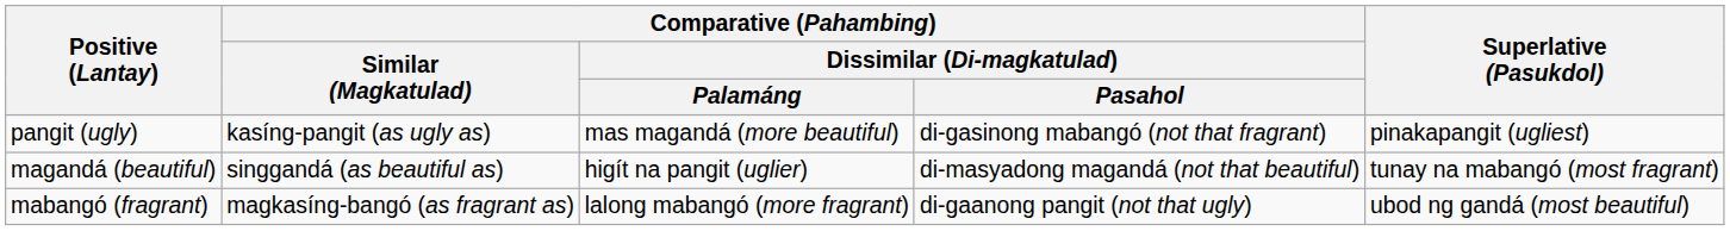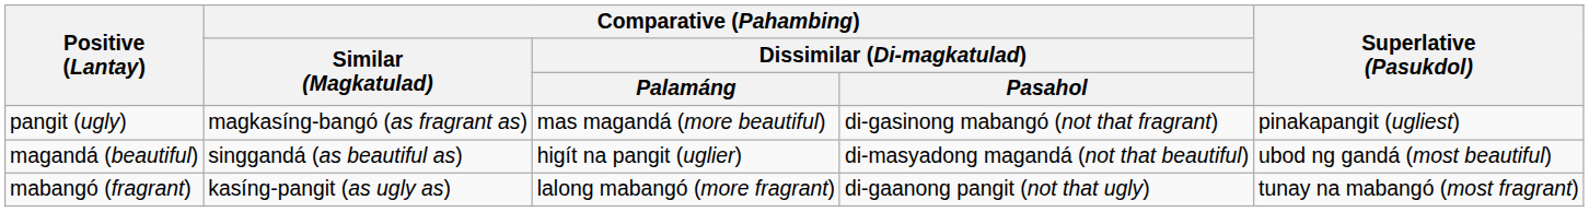pangit (ugly) | Comparative (Pahambing) / Similar (Magkatulad): kasíng-pangit (as ugly as) -> magkasíng-bangó (as fragrant as)
magandá (beautiful) | Superlative (Pasukdol): tunay na mabangó (most fragrant) -> ubod ng gandá (most beautiful)
mabangó (fragrant) | Comparative (Pahambing) / Similar (Magkatulad): magkasíng-bangó (as fragrant as) -> kasíng-pangit (as ugly as)
mabangó (fragrant) | Superlative (Pasukdol): ubod ng gandá (most beautiful) -> tunay na mabangó (most fragrant)
